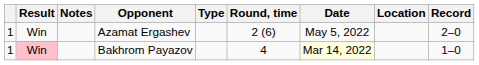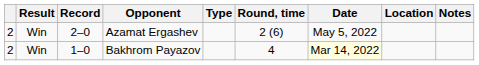columns swapped: Record <-> Notes
Azamat Ergashev | column 1: 1 -> 2
Bakhrom Payazov | column 1: 1 -> 2
Bakhrom Payazov | Result: pink background -> no background
